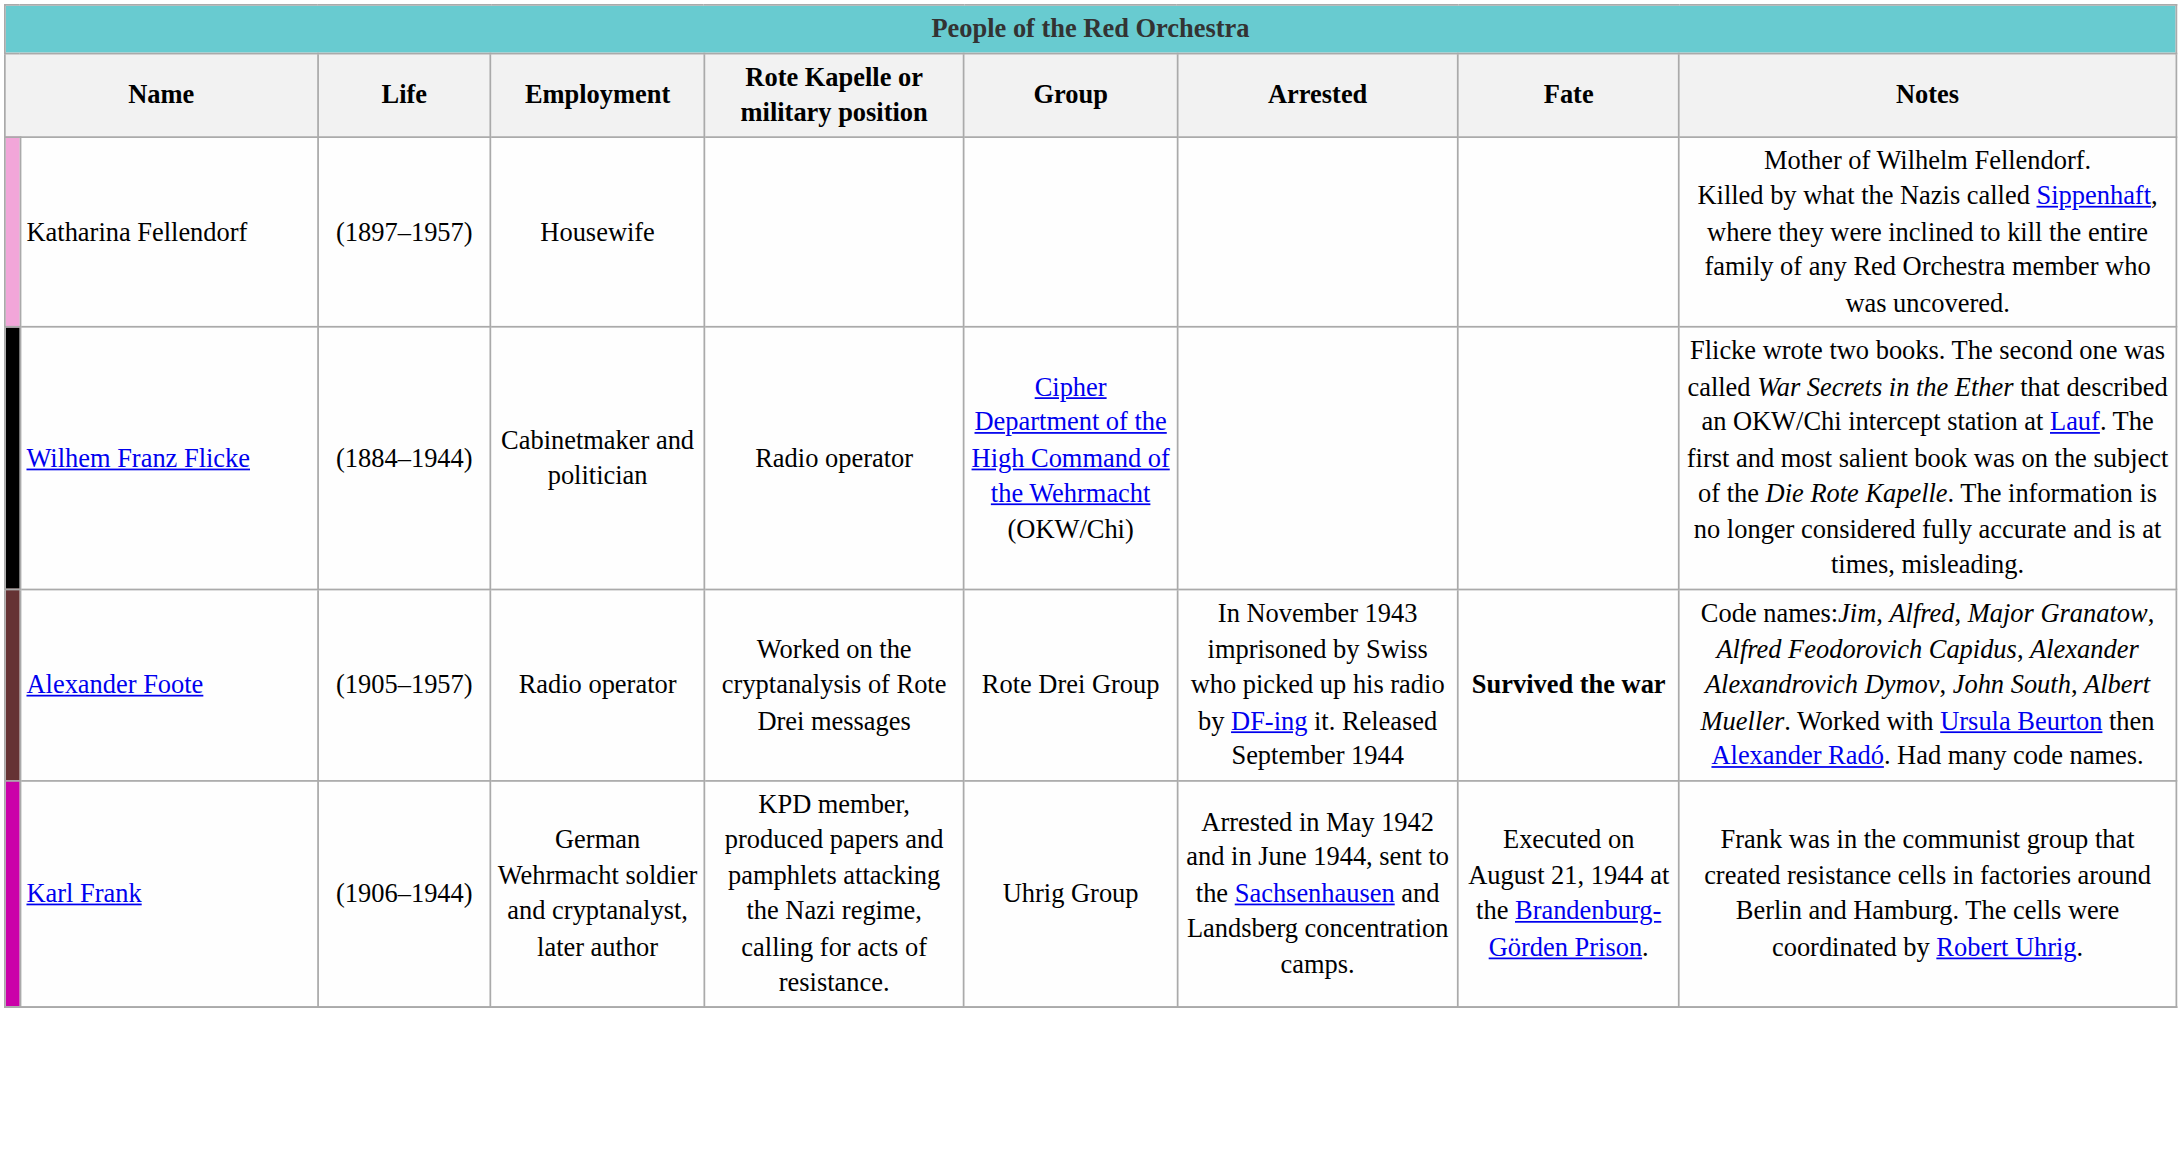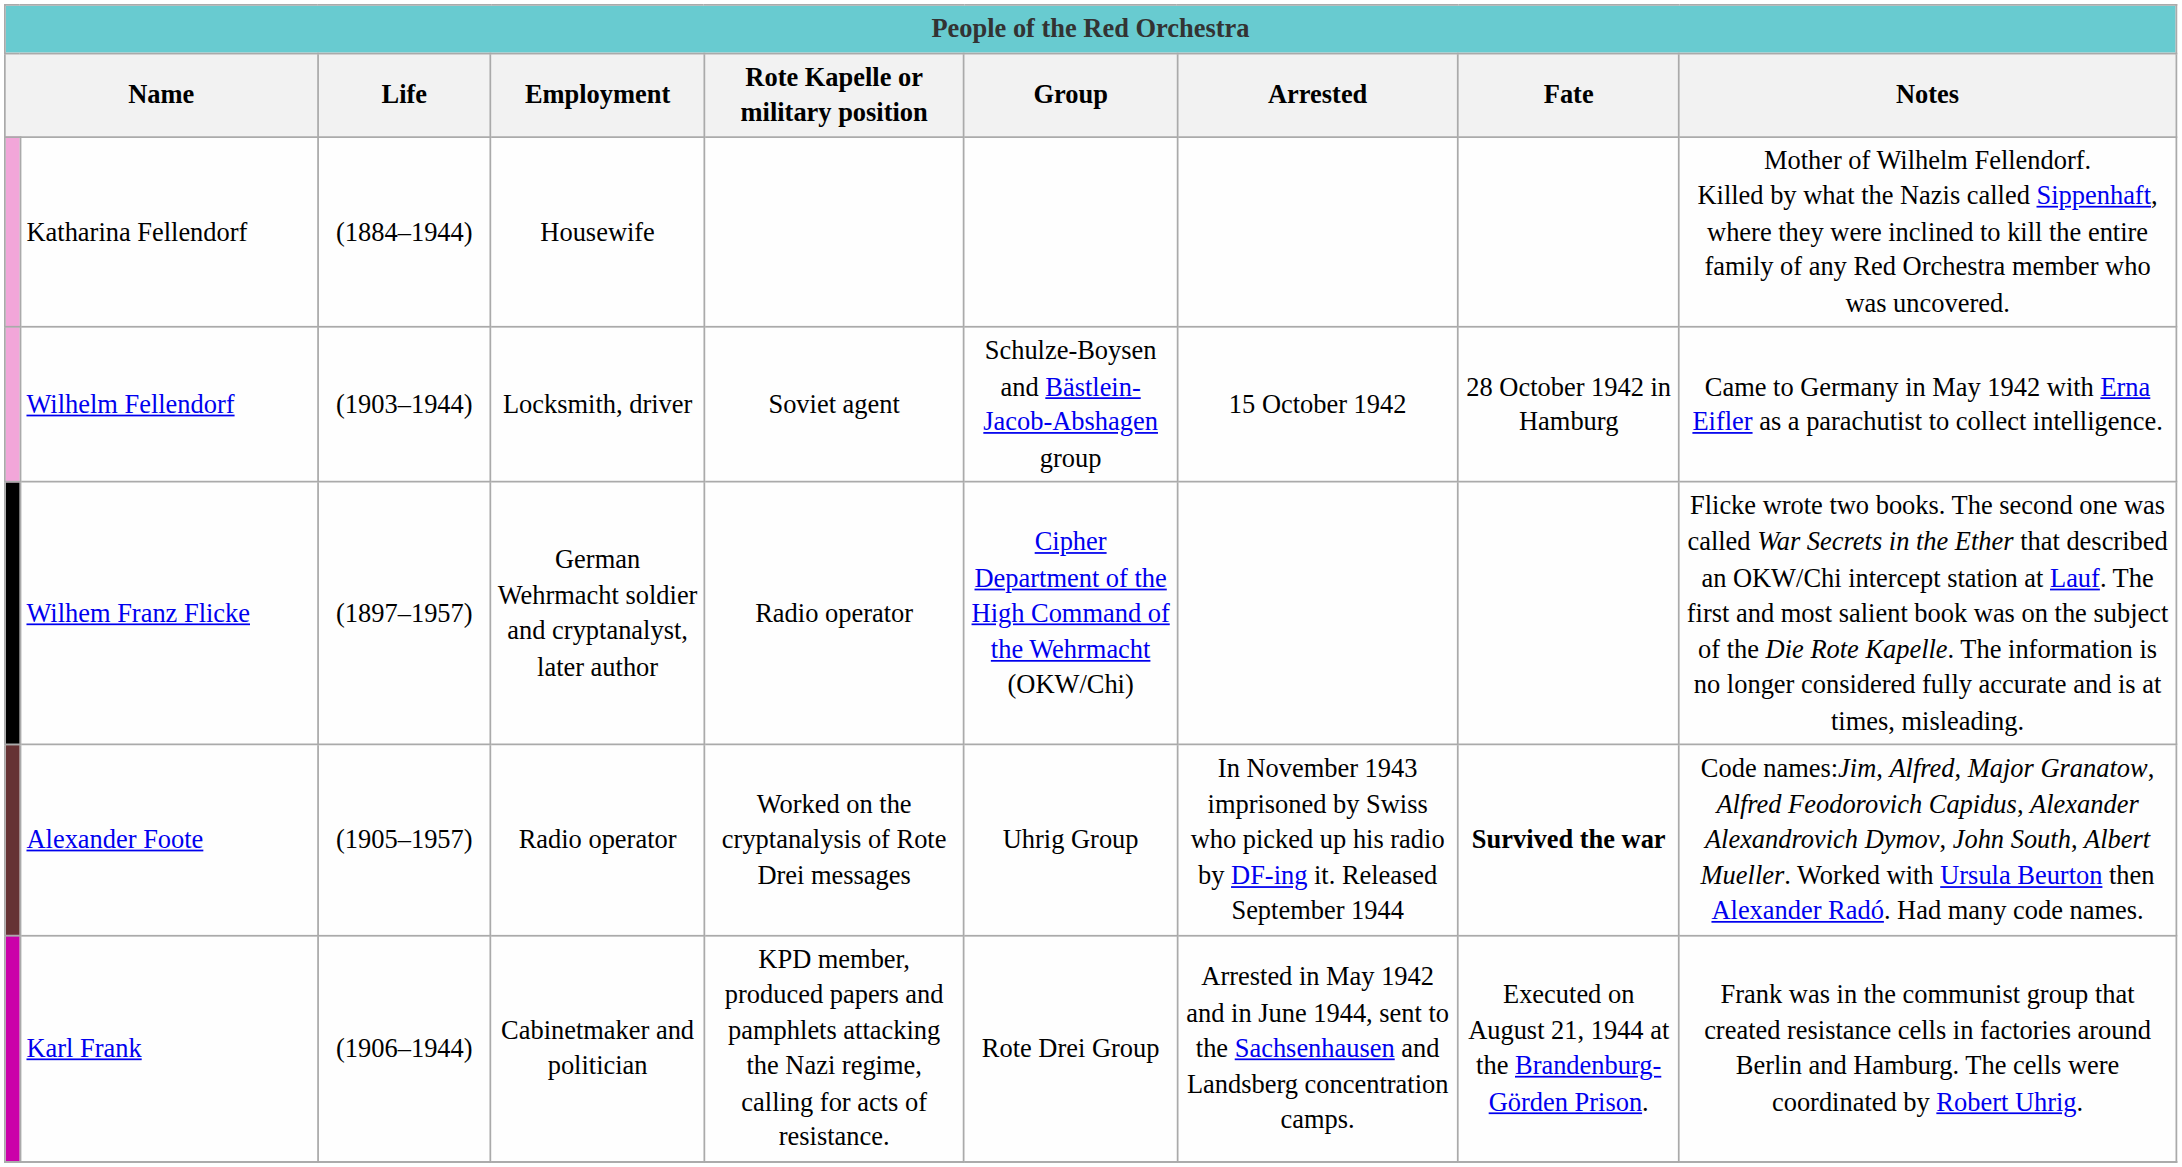Katharina Fellendorf | Life: (1897–1957) -> (1884–1944)
+ row: Wilhelm Fellendorf | (1903–1944) | Locksmith, driver | Soviet agent | Schulze-Boysen and Bästlein-Jacob-Abshagen group | 15 October 1942 | 28 October 1942 in Hamburg | Came to Germany in May 1942 with Erna Eifler as a parachutist to collect intelligence.
Wilhem Franz Flicke | Life: (1884–1944) -> (1897–1957)
Wilhem Franz Flicke | Employment: Cabinetmaker and politician -> German Wehrmacht soldier and cryptanalyst, later author
Alexander Foote | Group: Rote Drei Group -> Uhrig Group
Karl Frank | Employment: German Wehrmacht soldier and cryptanalyst, later author -> Cabinetmaker and politician
Karl Frank | Group: Uhrig Group -> Rote Drei Group
